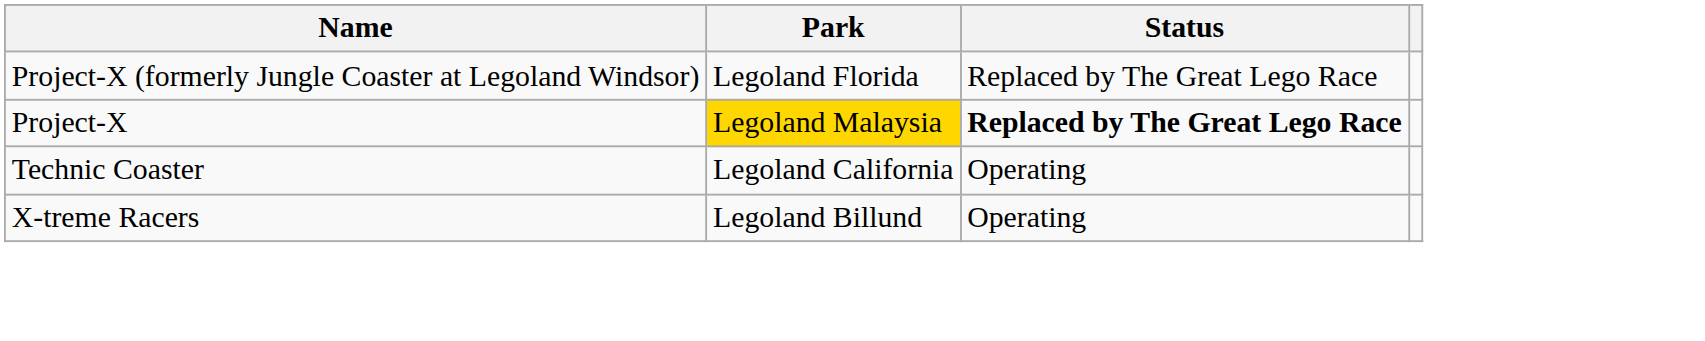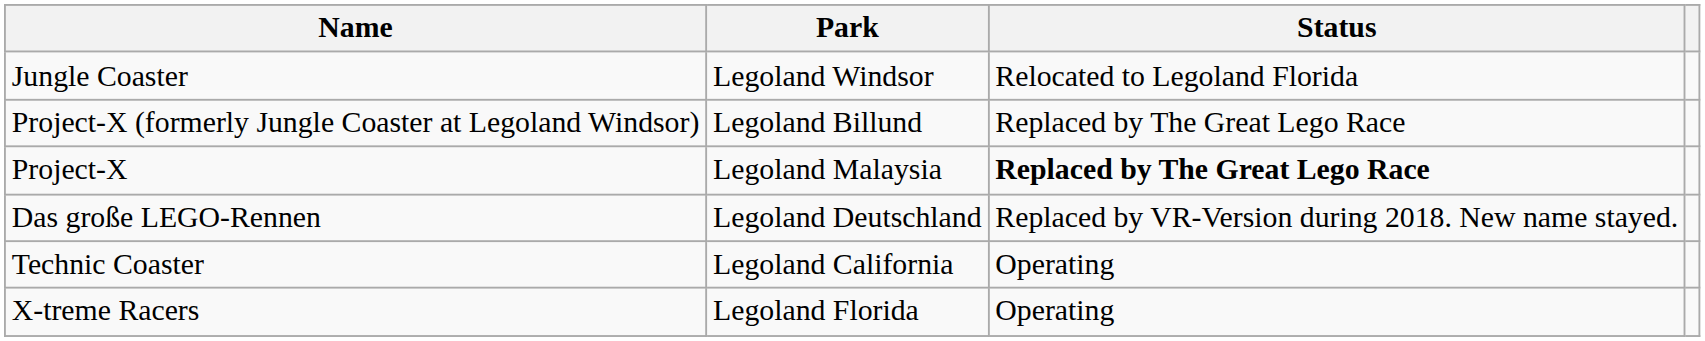+ row: Jungle Coaster | Legoland Windsor | Relocated to Legoland Florida
Project-X (formerly Jungle Coaster at Legoland Windsor) | Park: Legoland Florida -> Legoland Billund
Project-X | Park: gold background -> no background
+ row: Das große LEGO-Rennen | Legoland Deutschland | Replaced by VR-Version during 2018. New name stayed.
X-treme Racers | Park: Legoland Billund -> Legoland Florida
